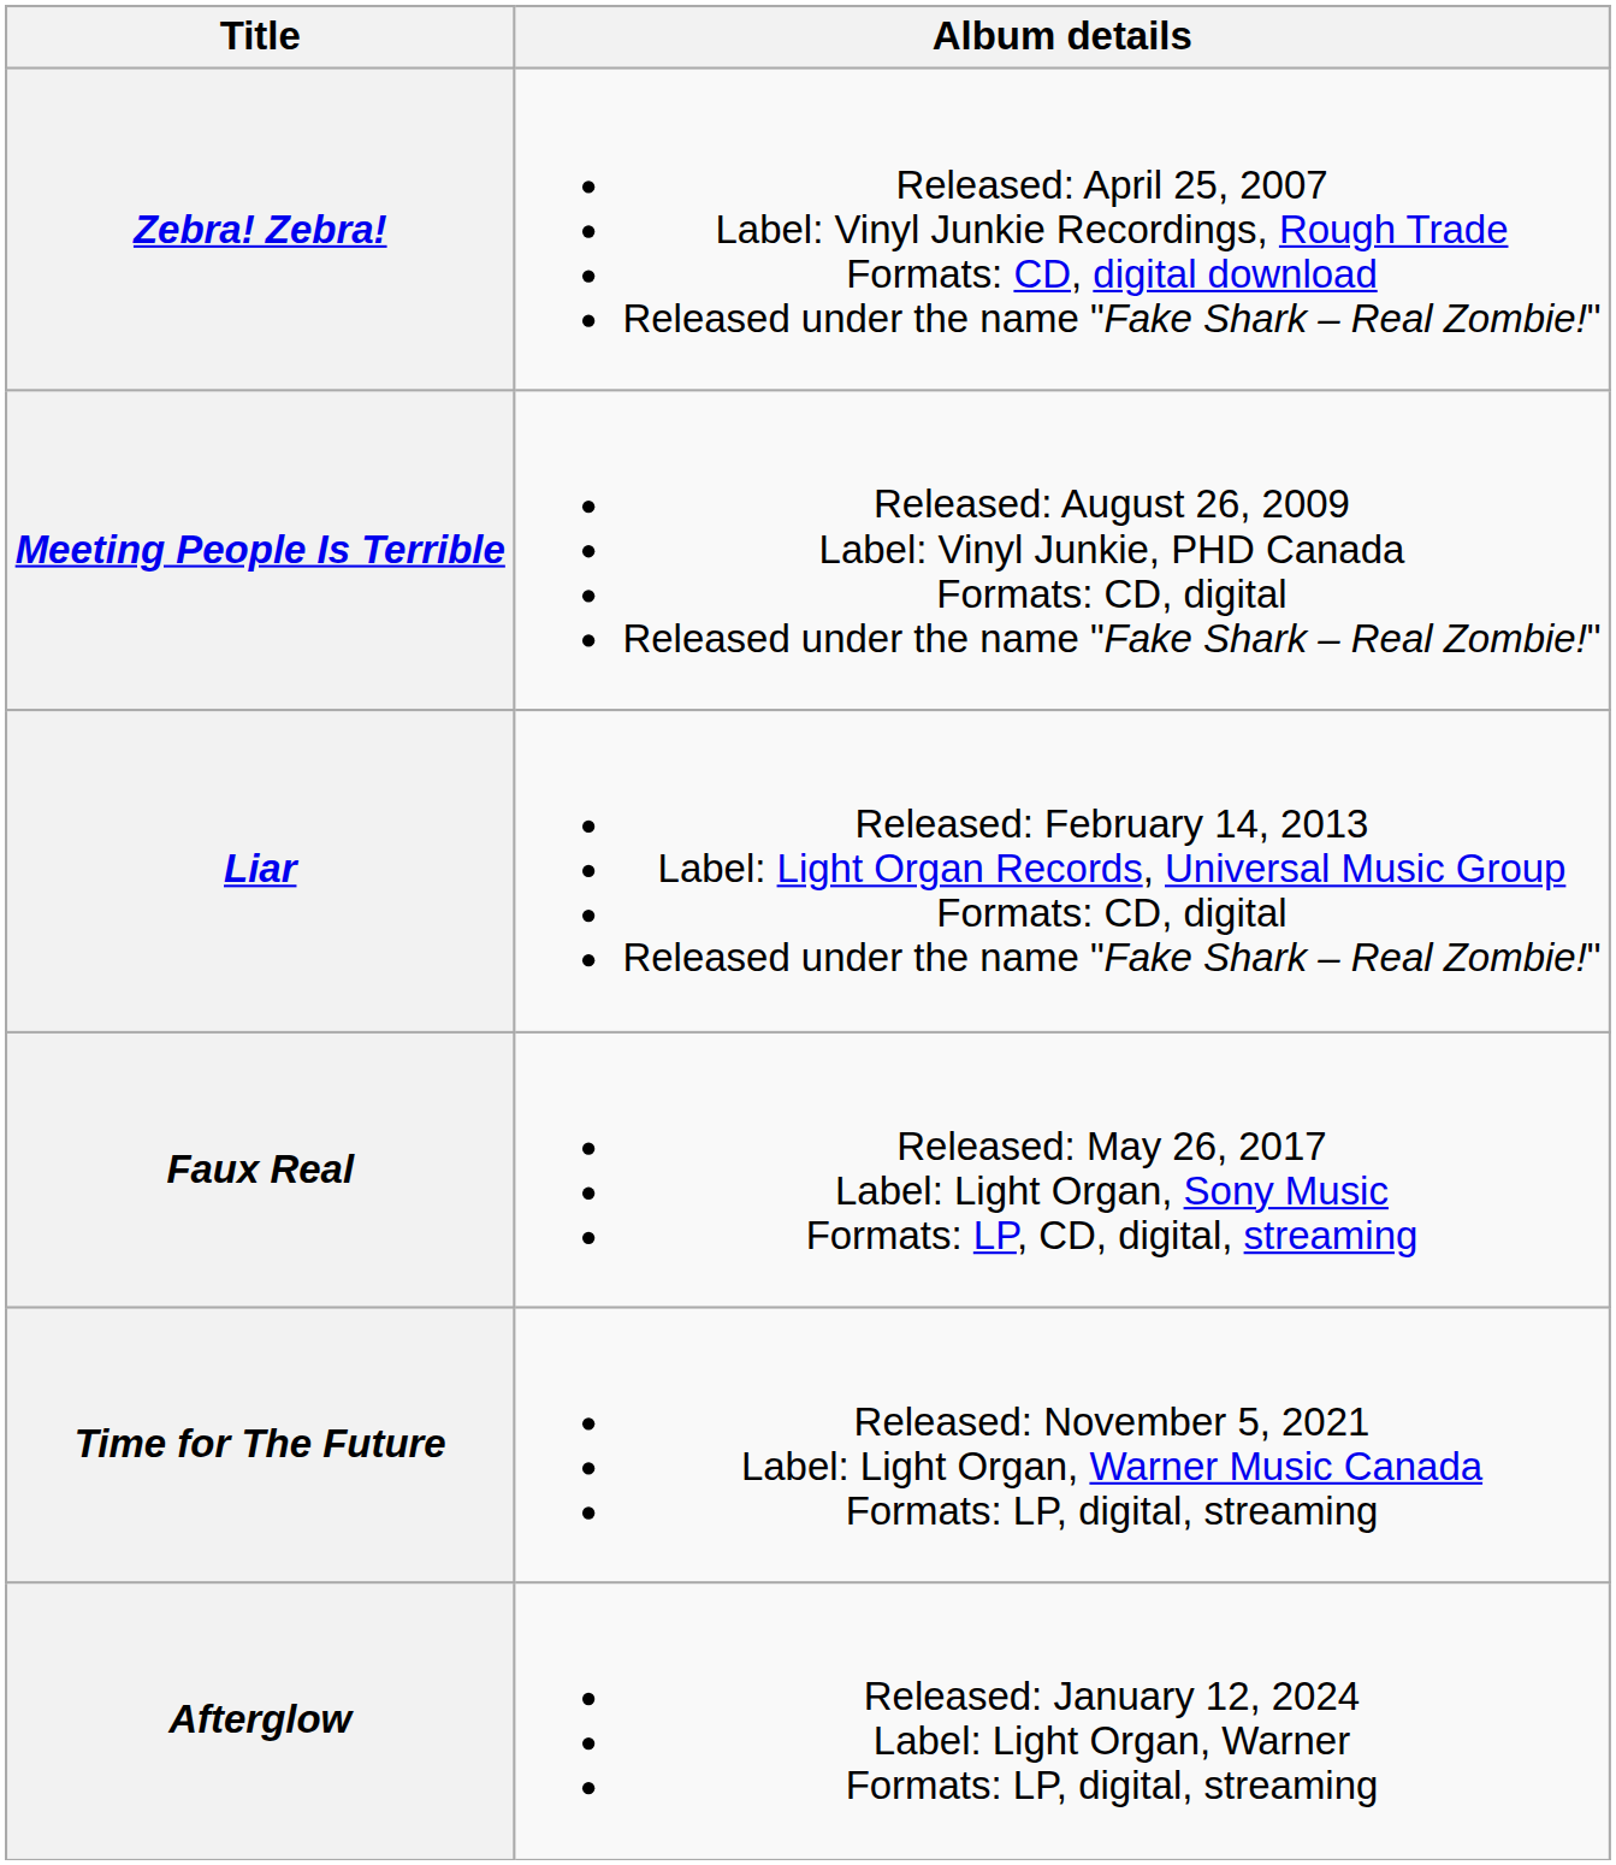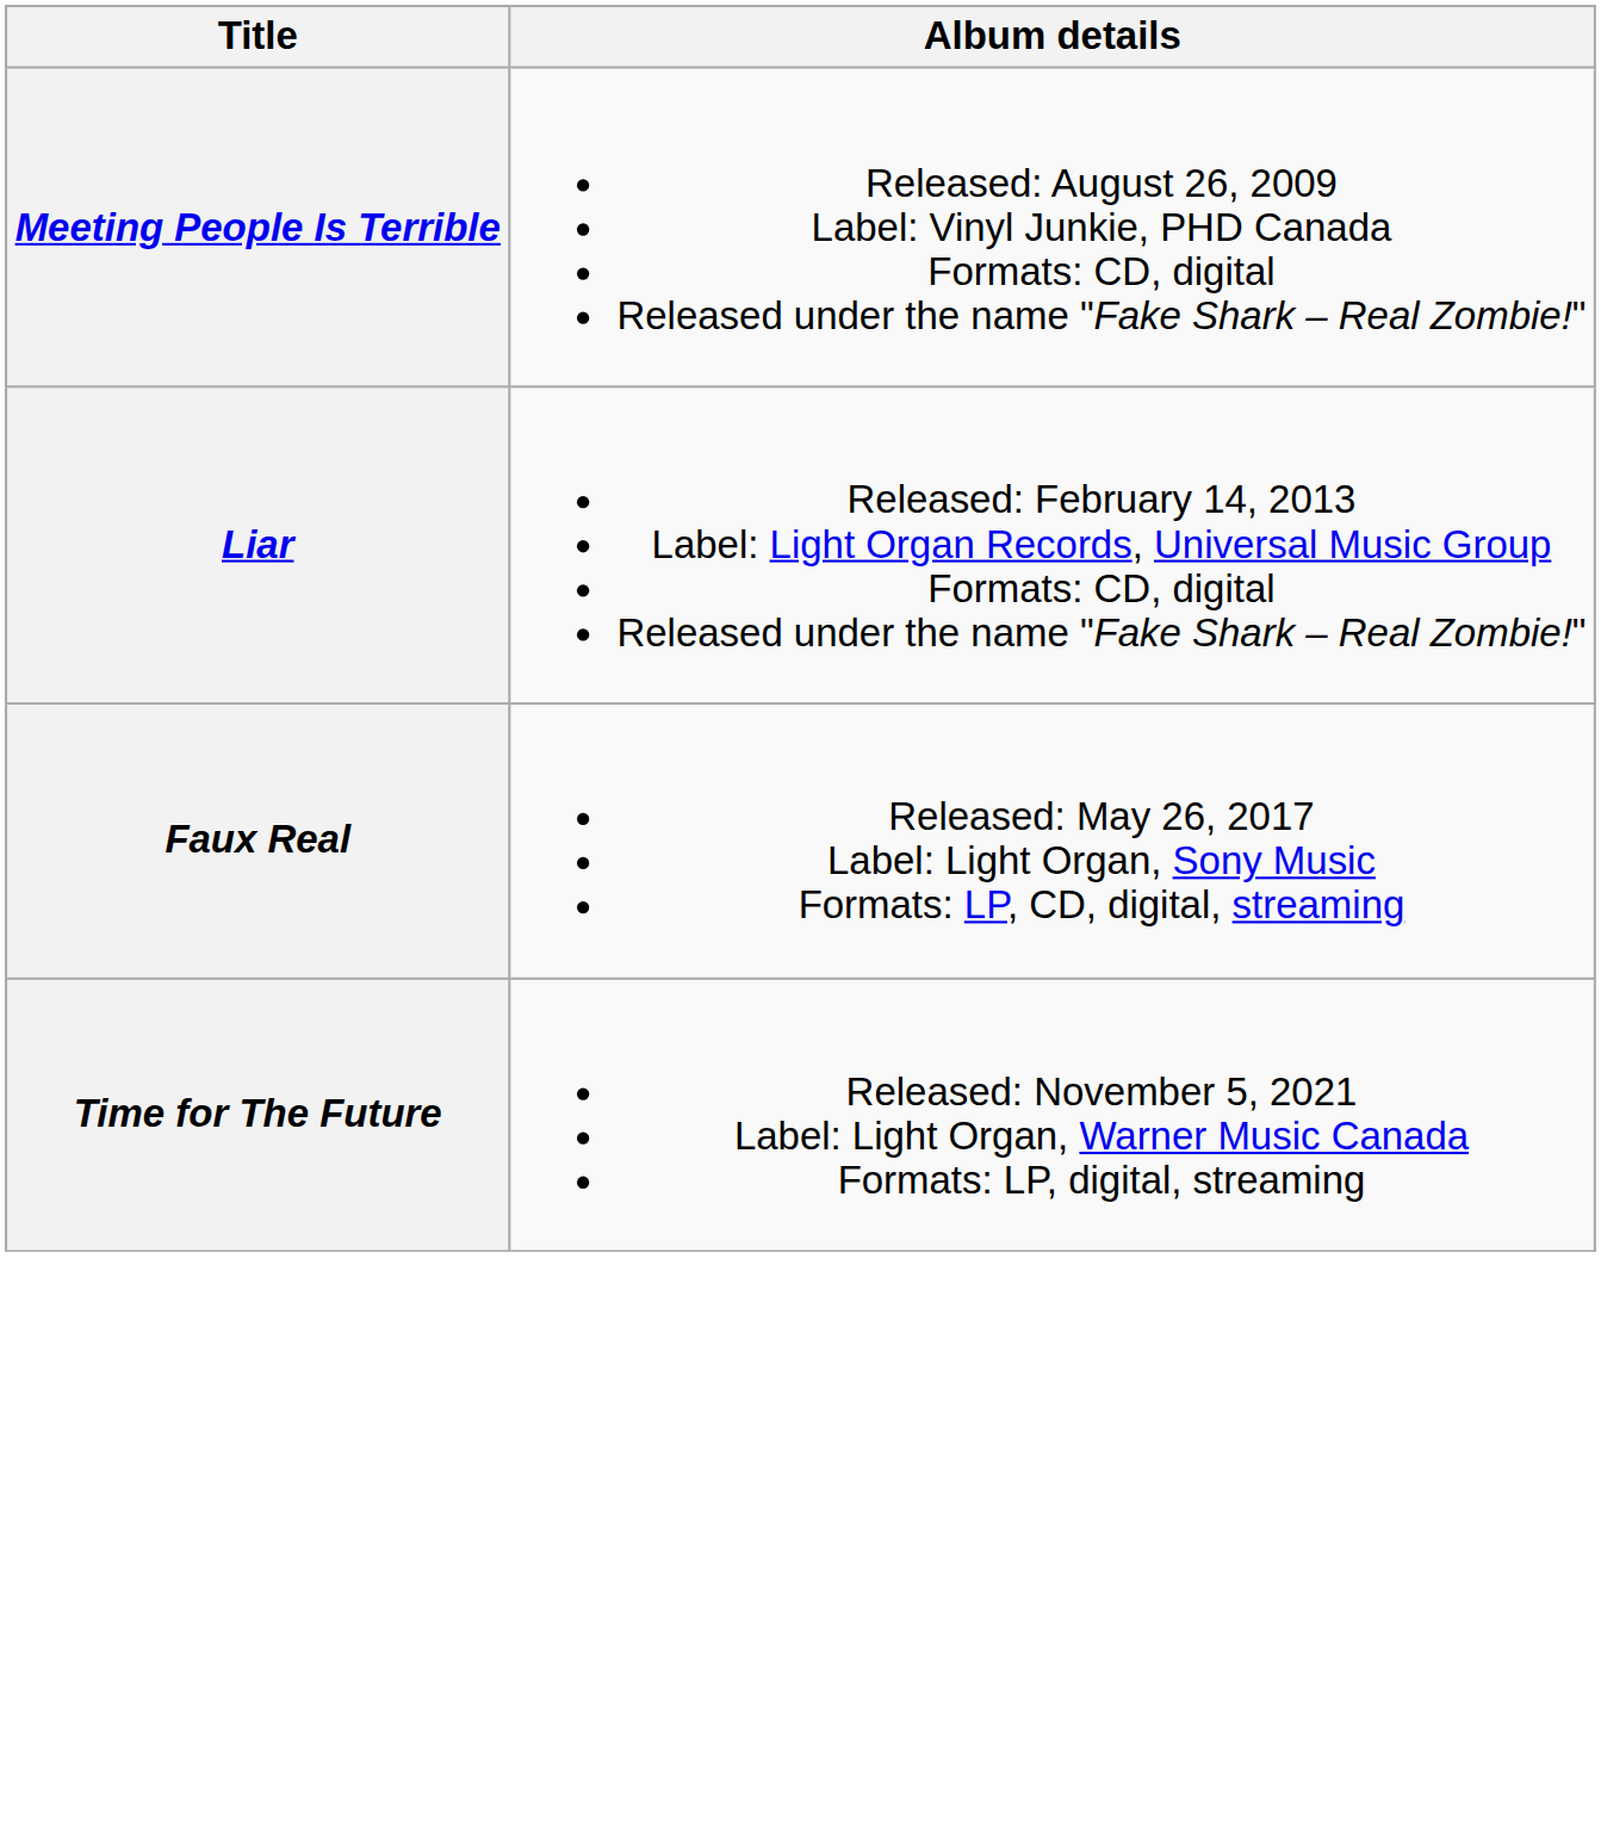- row: Zebra! Zebra! | Released: April 25, 2007 Label: Vinyl Junkie Recordings, Rough Trade Formats: CD, digital download Released under the name "Fake Shark – Real Zombie!"
- row: Afterglow | Released: January 12, 2024 Label: Light Organ, Warner Formats: LP, digital, streaming
